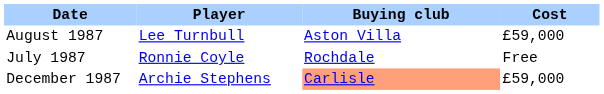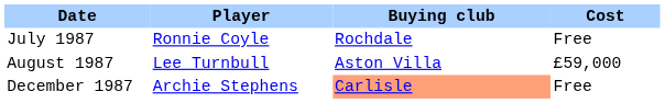rows swapped: August 1987 <-> July 1987
December 1987 | Cost: £59,000 -> Free
